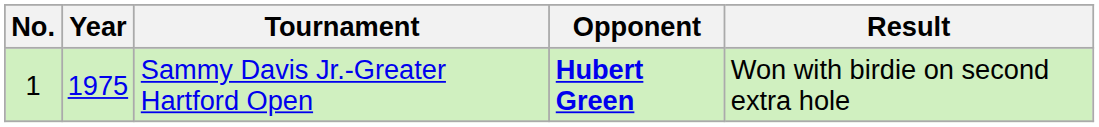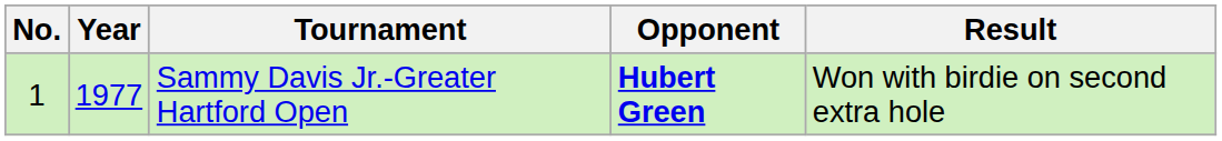Sammy Davis Jr.-Greater Hartford Open | Year: 1975 -> 1977
